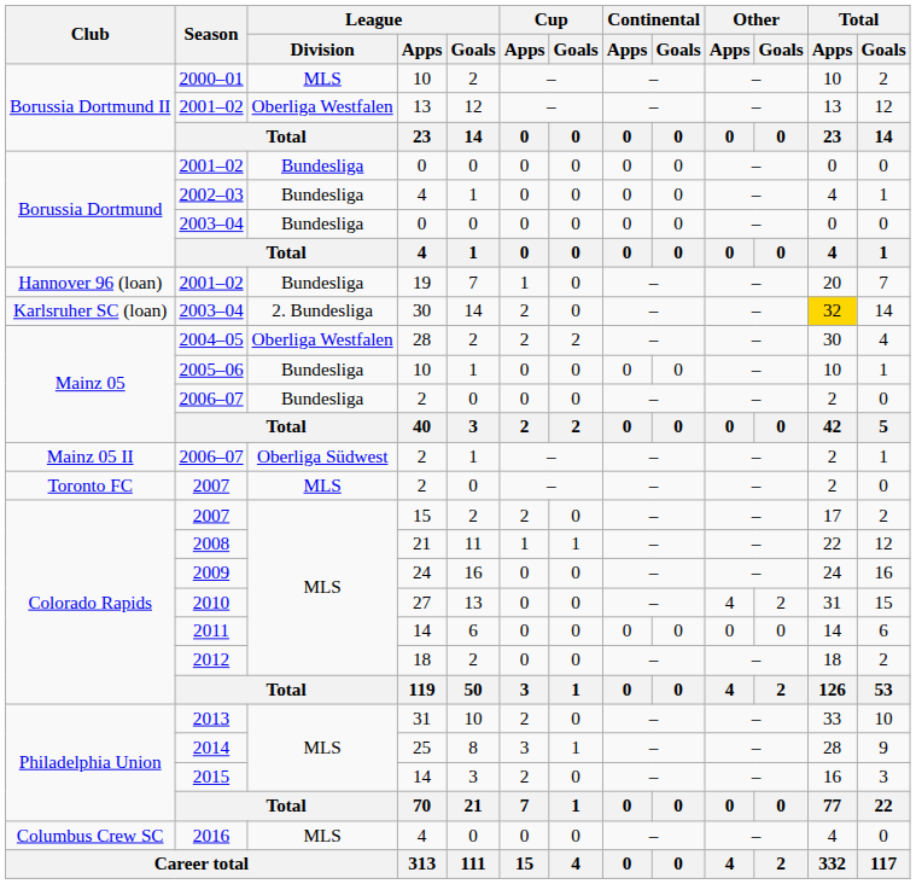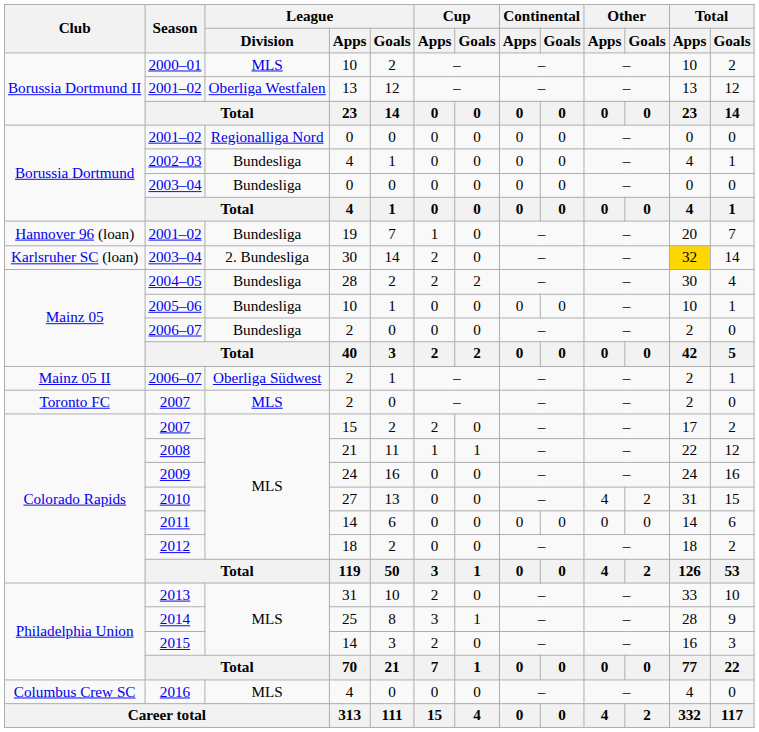Borussia Dortmund / 2001–02 | League / Division: Bundesliga -> Regionalliga Nord
2004–05 | League / Division: Oberliga Westfalen -> Bundesliga
